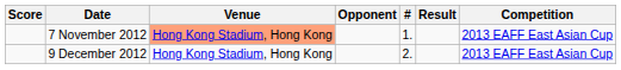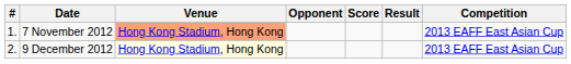columns swapped: # <-> Score
9 December 2012 | Venue: no background -> lightyellow background
